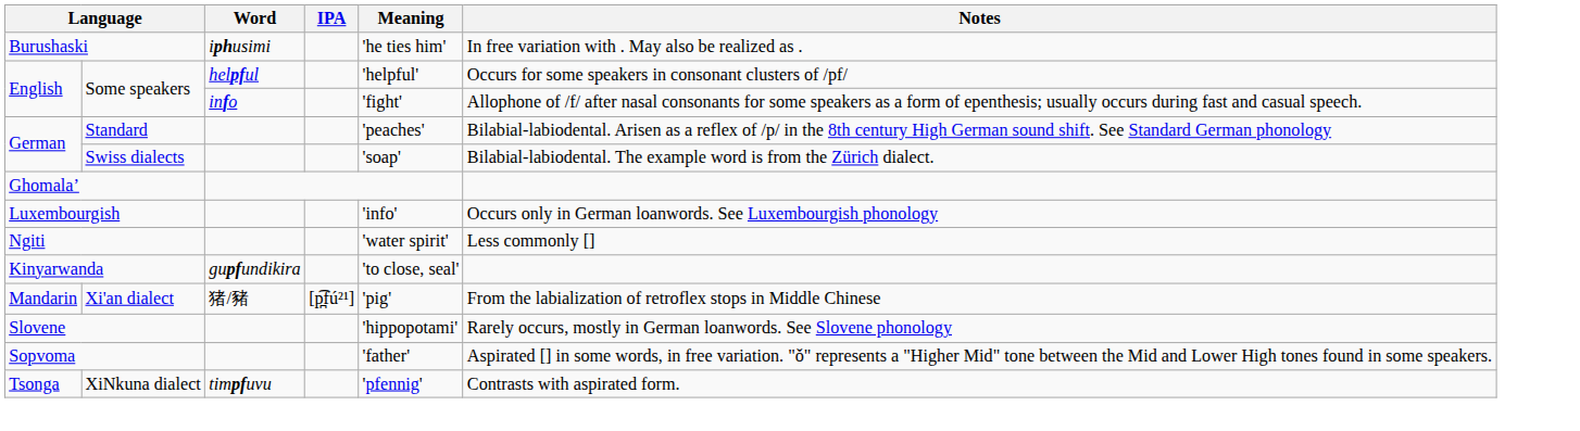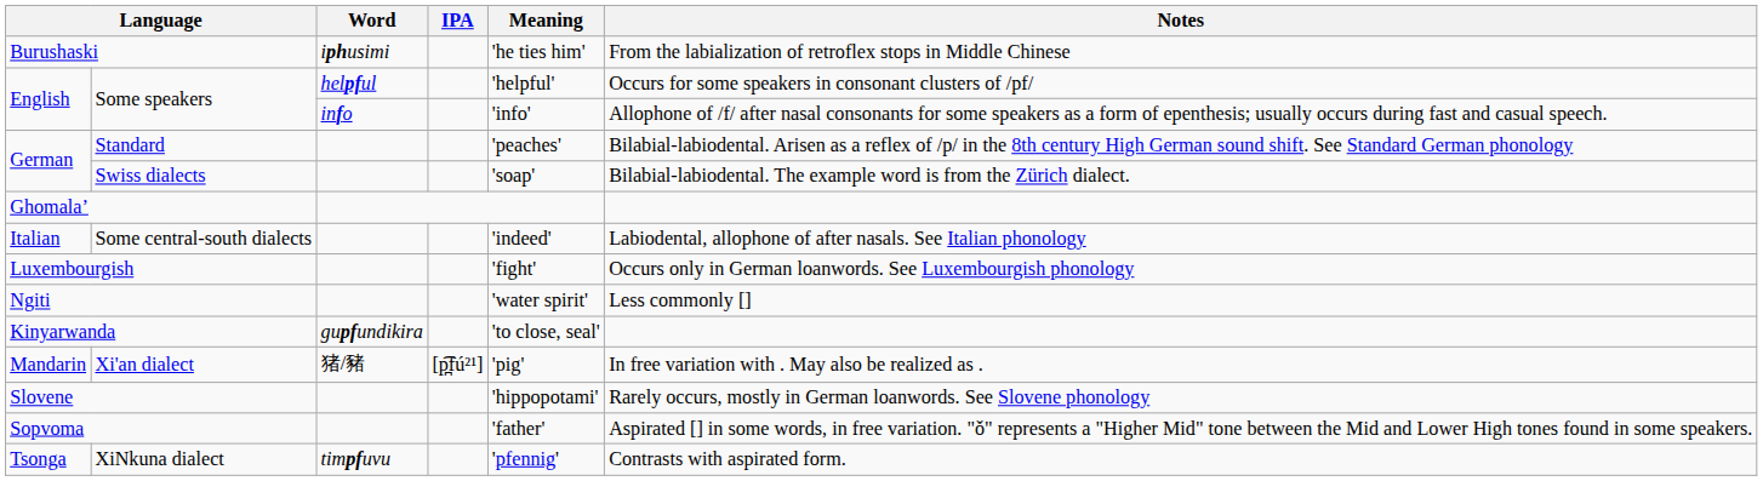Burushaski | Notes: In free variation with . May also be realized as . -> From the labialization of retroflex stops in Middle Chinese
Some speakers / info | Meaning: 'fight' -> 'info'
+ row: Italian | Some central-south dialects | 'indeed' | Labiodental, allophone of after nasals. See Italian phonology
Luxembourgish | Meaning: 'info' -> 'fight'
Xi'an dialect | Notes: From the labialization of retroflex stops in Middle Chinese -> In free variation with . May also be realized as .
